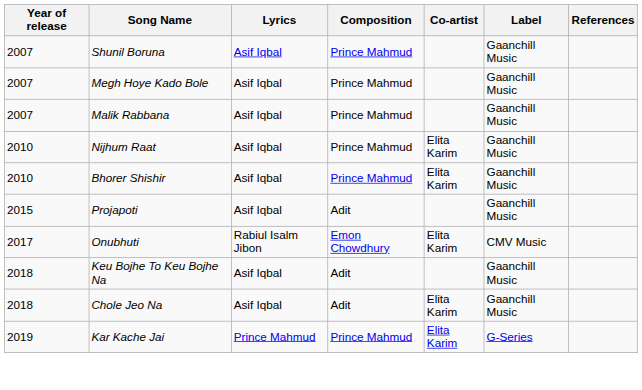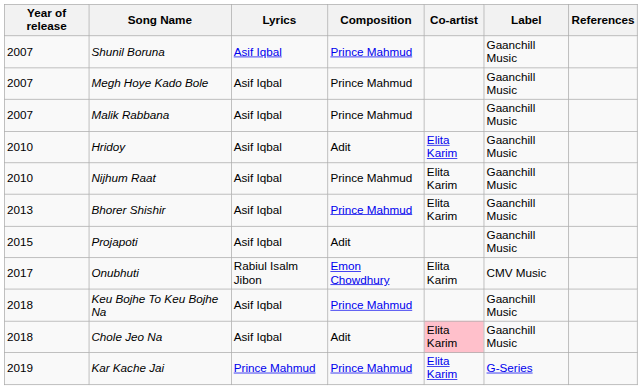+ row: 2010 | Hridoy | Asif Iqbal | Adit | Elita Karim | Gaanchill Music
Bhorer Shishir | Year of release: 2010 -> 2013
Keu Bojhe To Keu Bojhe Na | Composition: Adit -> Prince Mahmud
Chole Jeo Na | Co-artist: no background -> pink background
